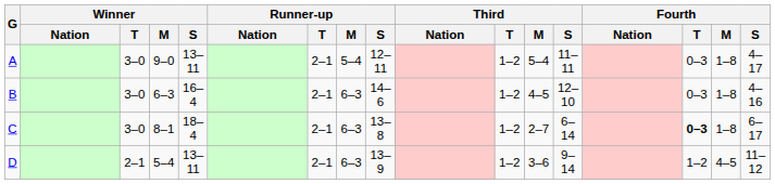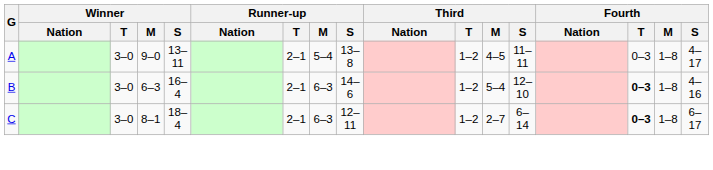A | Runner-up / S: 12–11 -> 13–8
A | Third / M: 5–4 -> 4–5
B | Third / M: 4–5 -> 5–4
B | Fourth / T: normal -> bold
C | Runner-up / S: 13–8 -> 12–11
- row: D | 2–1 | 5–4 | 13–11 | 2–1 | 6–3 | 13–9 | 1–2 | 3–6 | 9–14 | 1–2 | 4–5 | 11–12
